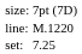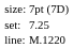rows swapped: set: <-> line:
